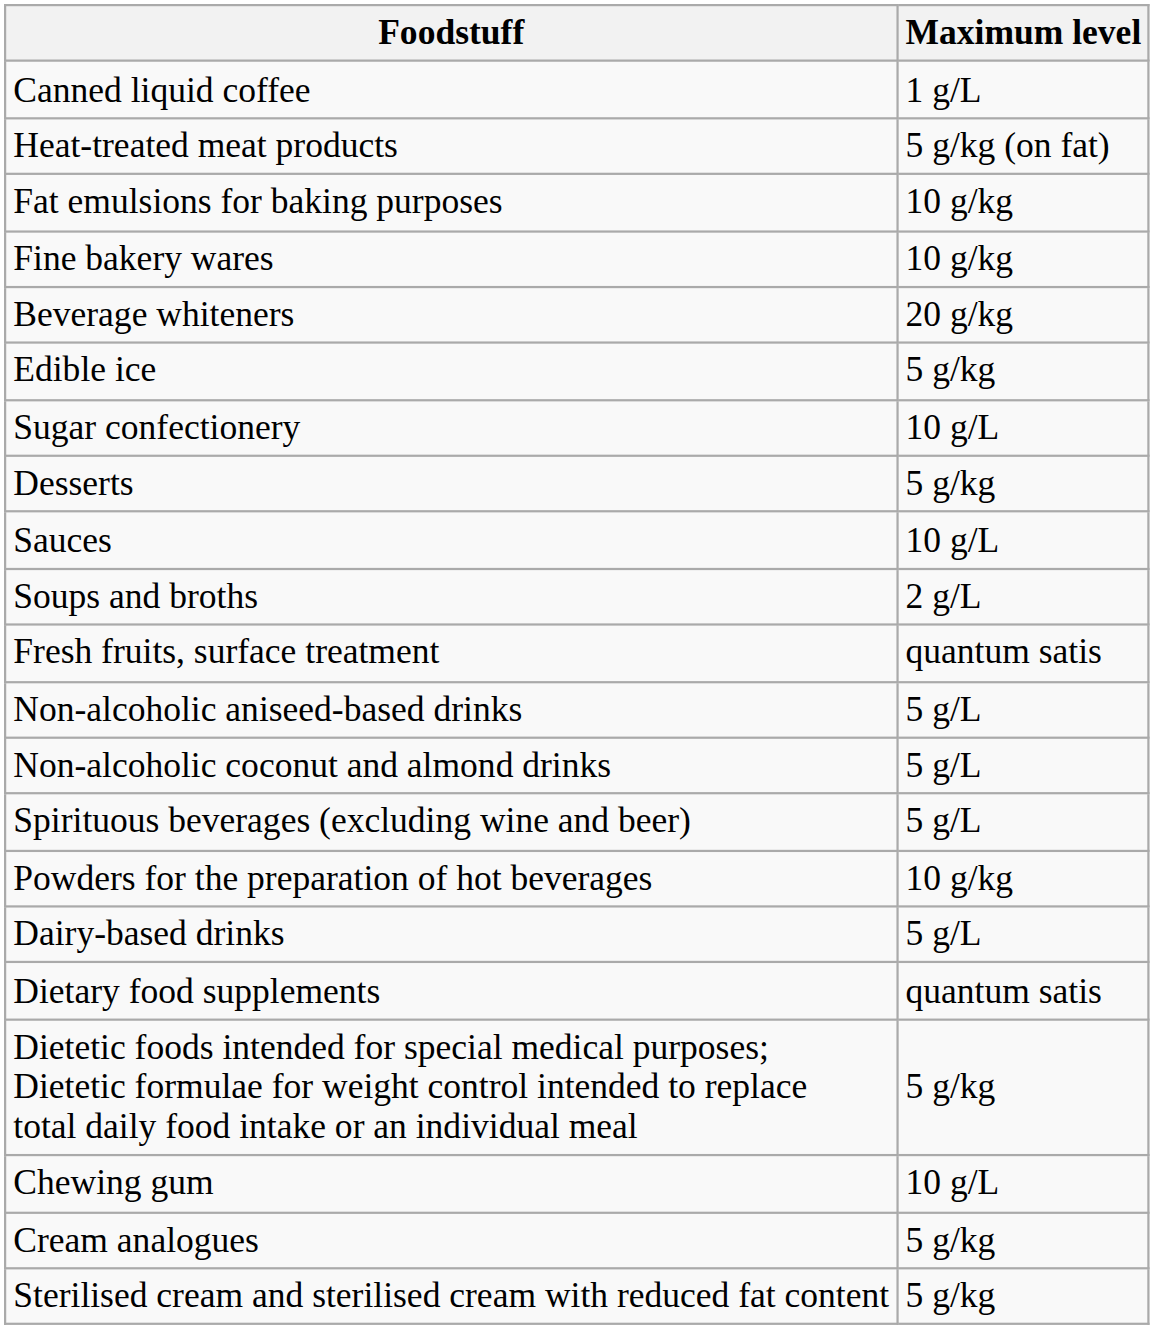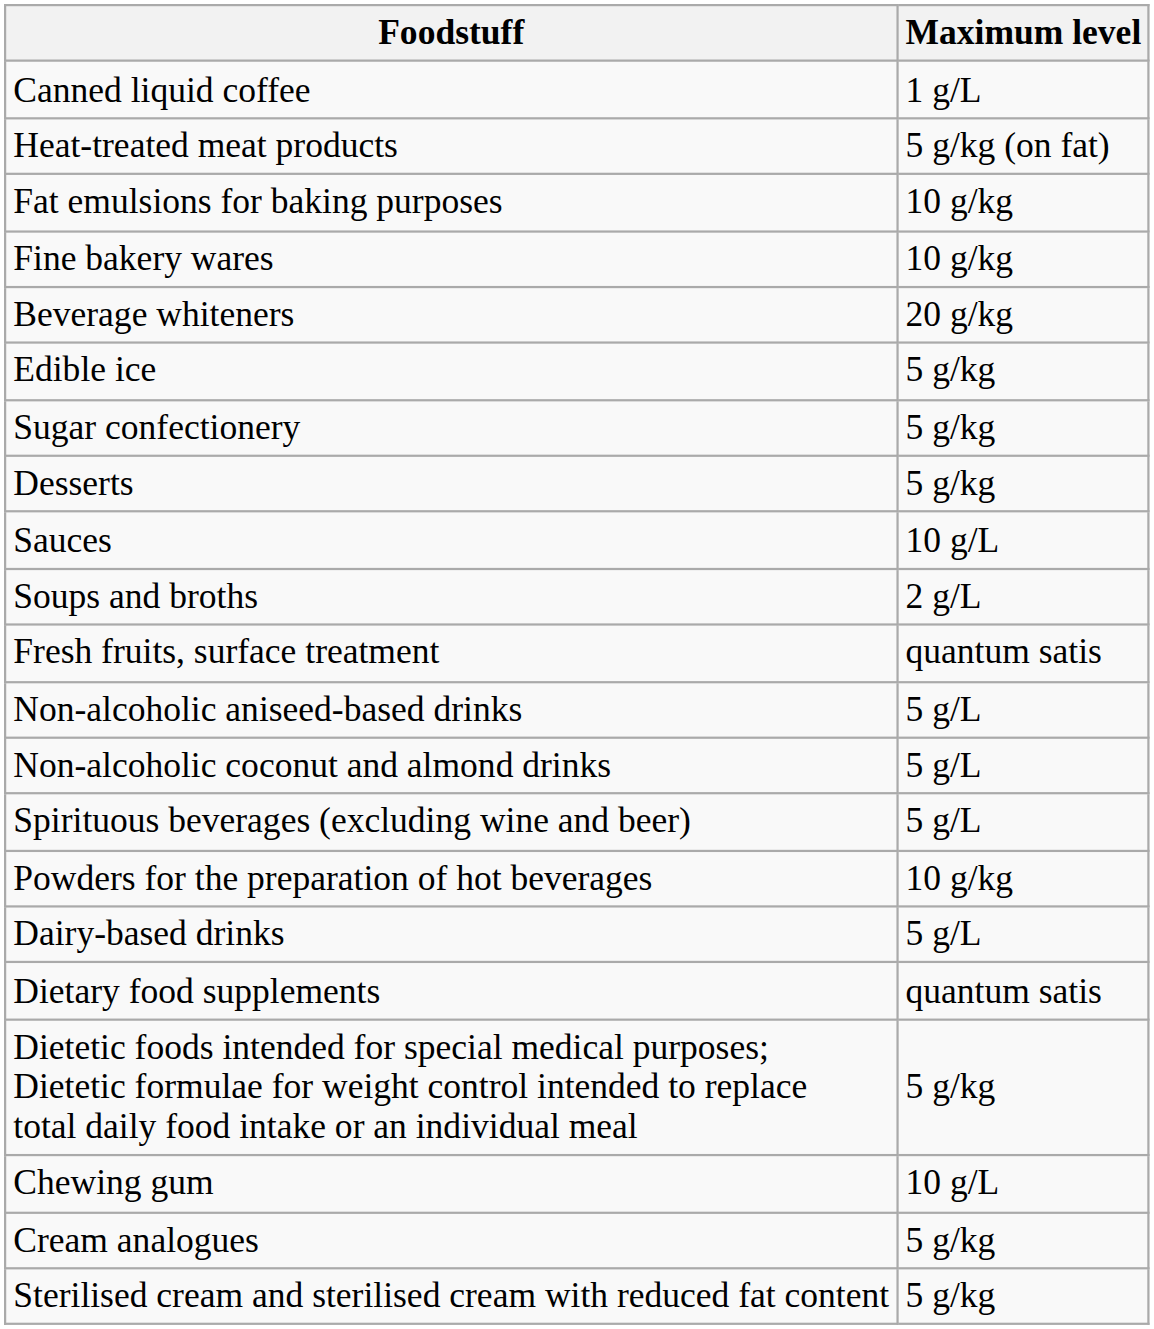Sugar confectionery | Maximum level: 10 g/L -> 5 g/kg
